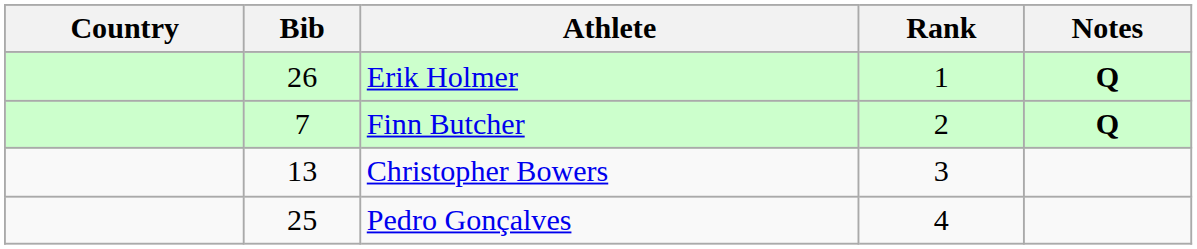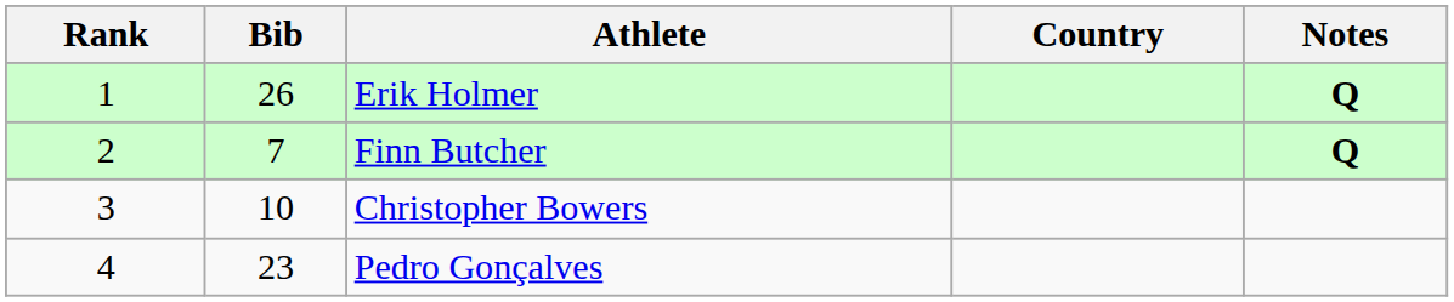columns swapped: Rank <-> Country
Christopher Bowers | Bib: 13 -> 10
Pedro Gonçalves | Bib: 25 -> 23
